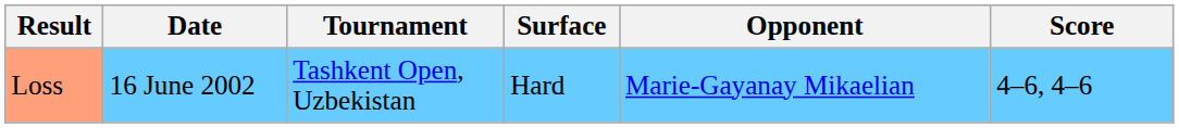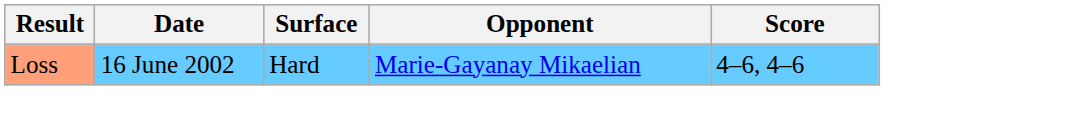- column: Tournament | Tashkent Open, Uzbekistan
